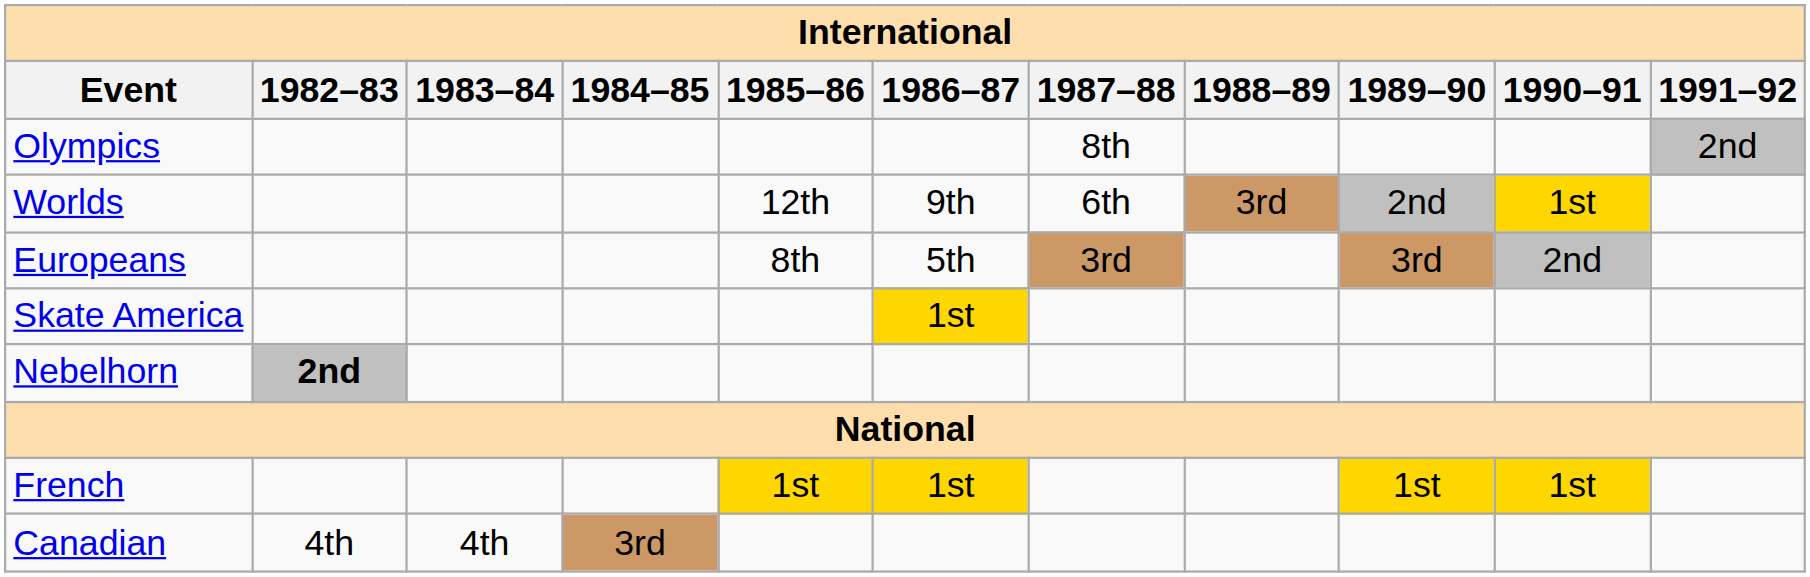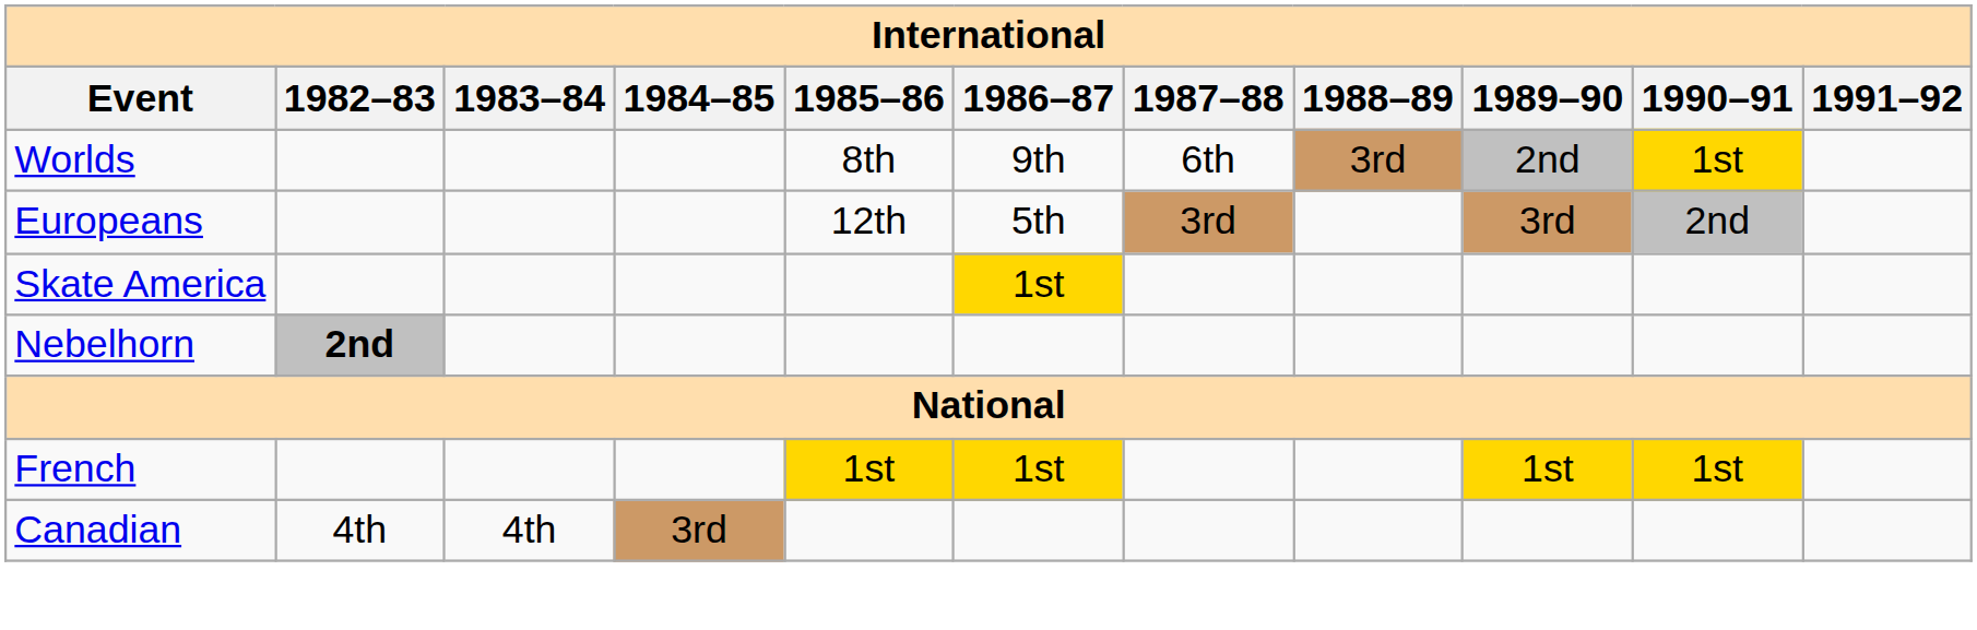- row: Olympics | 8th | 2nd
Worlds | 1985–86: 12th -> 8th
Europeans | 1985–86: 8th -> 12th
